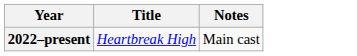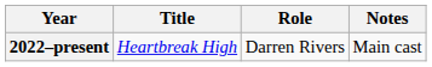+ column: Role | Darren Rivers
